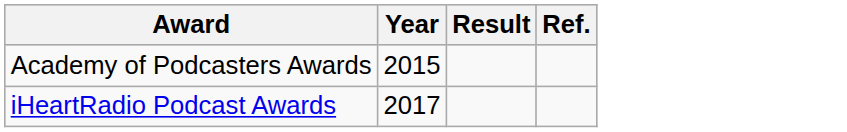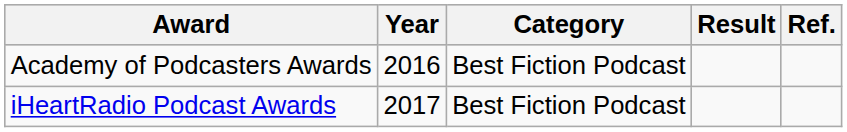+ column: Category | Best Fiction Podcast | Best Fiction Podcast
Academy of Podcasters Awards | Year: 2015 -> 2016
